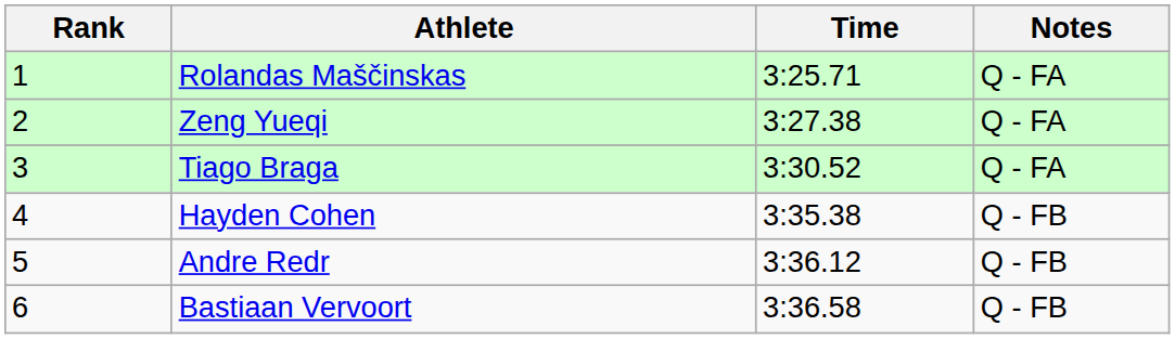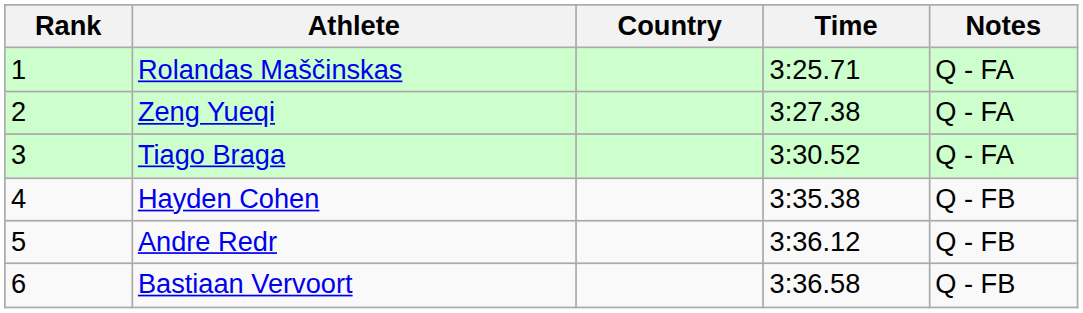+ column: Country
